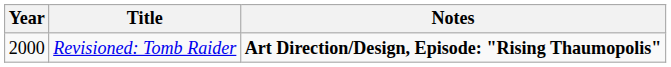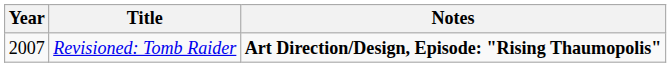Revisioned: Tomb Raider | Year: 2000 -> 2007
